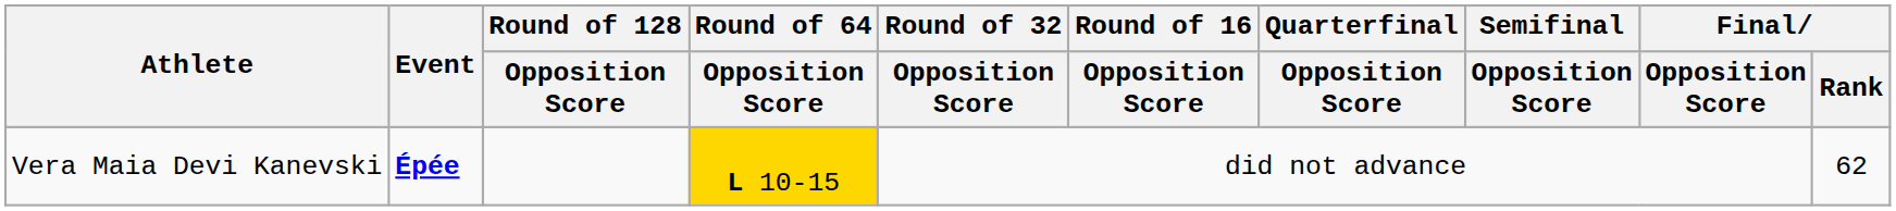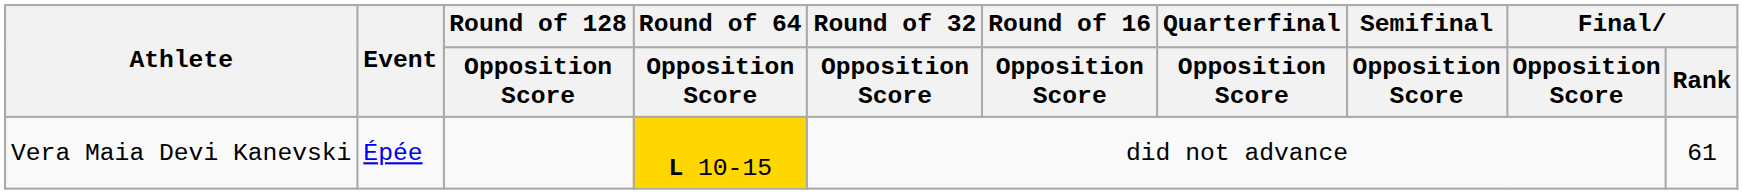Vera Maia Devi Kanevski | Event: bold -> normal
Vera Maia Devi Kanevski | Final / Rank: 62 -> 61
